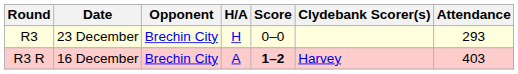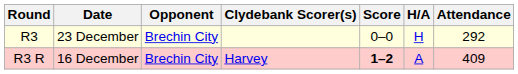columns swapped: H/A <-> Clydebank Scorer(s)
R3 | Attendance: 293 -> 292
R3 R | Attendance: 403 -> 409
